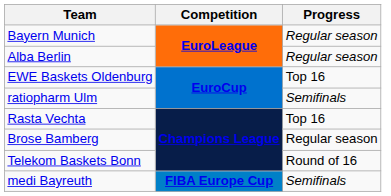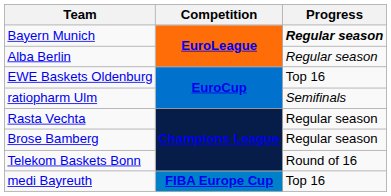Bayern Munich | Progress: normal -> bold
Rasta Vechta | Progress: Top 16 -> Regular season
medi Bayreuth | Progress: Semifinals -> Top 16
